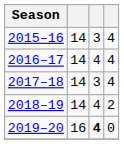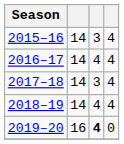2018–19 | column 4: 2 -> 4
